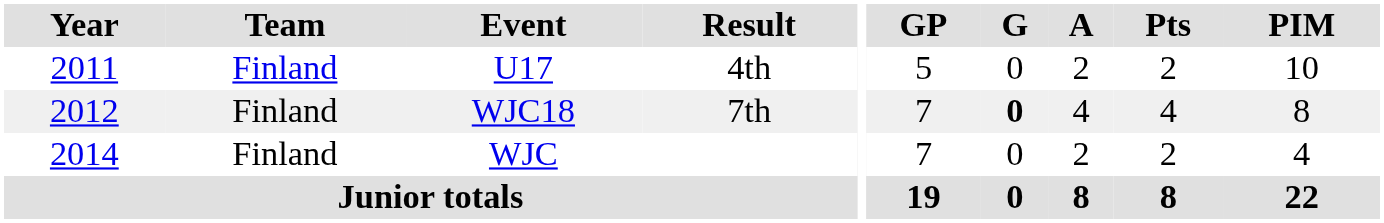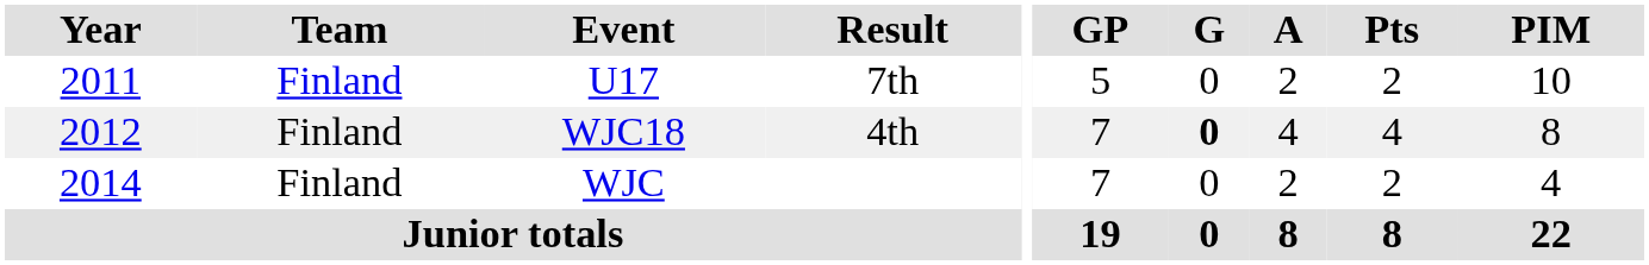U17 | Result: 4th -> 7th
WJC18 | Result: 7th -> 4th
